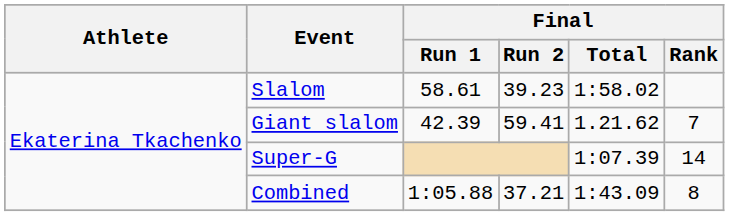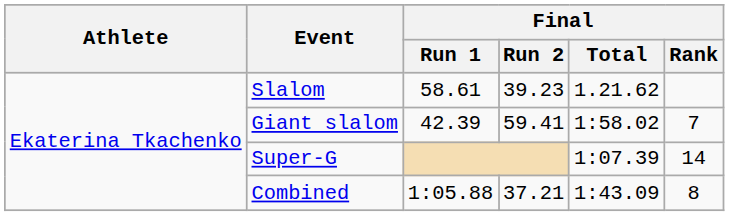Slalom | Final / Total: 1:58.02 -> 1.21.62
Giant slalom | Final / Total: 1.21.62 -> 1:58.02
